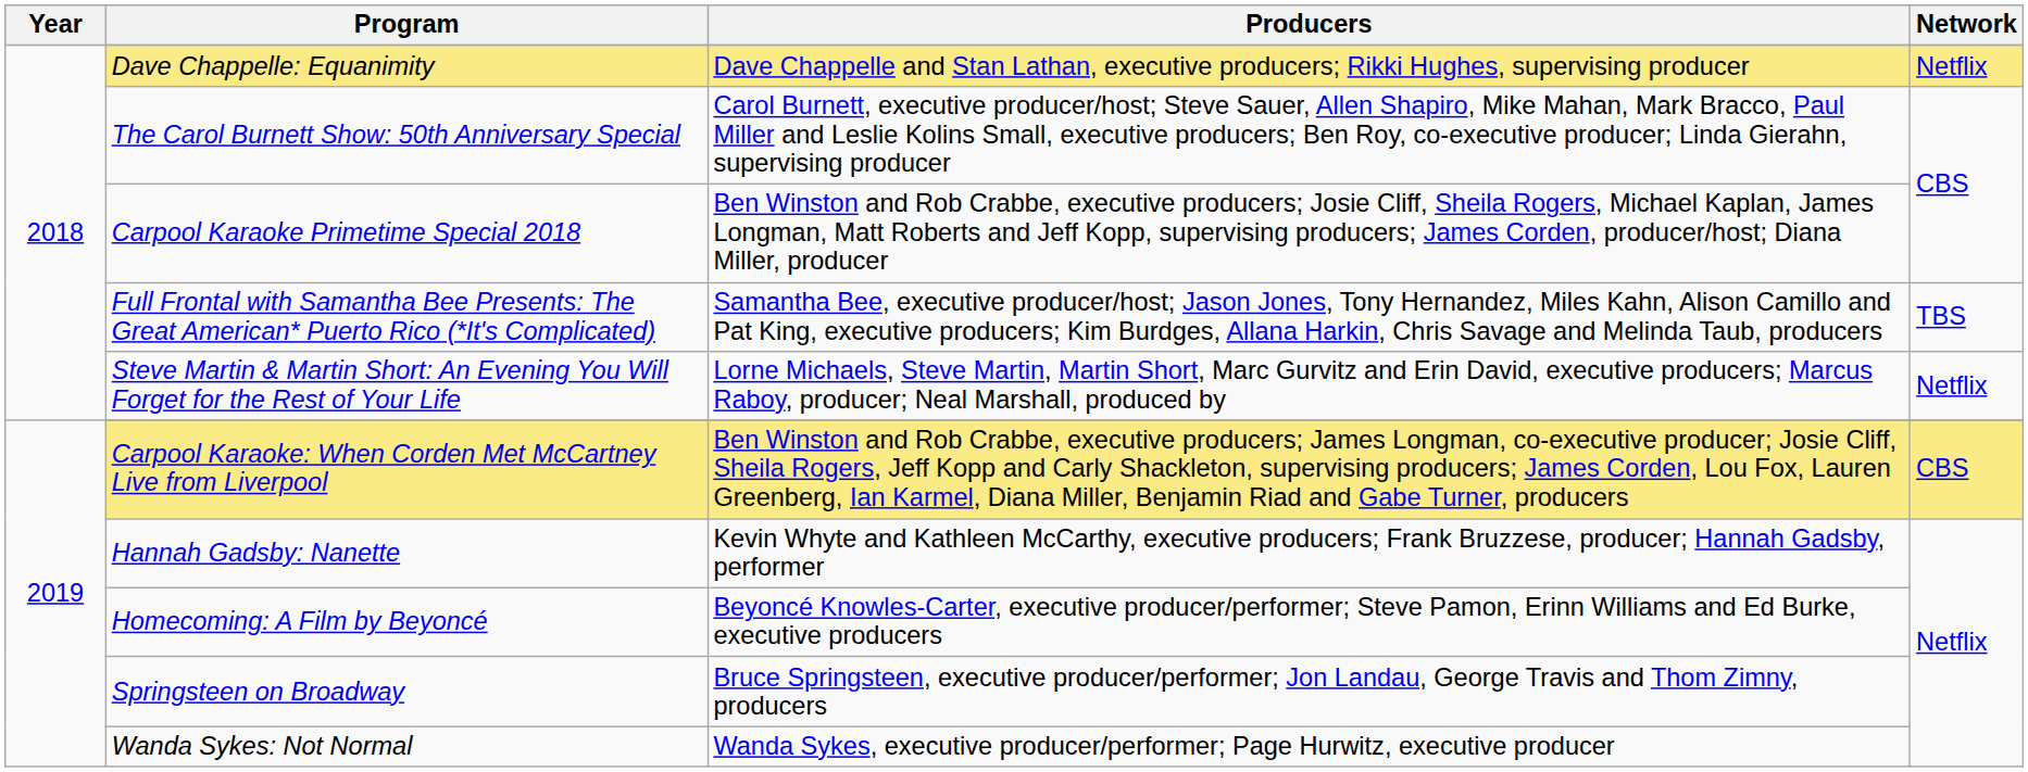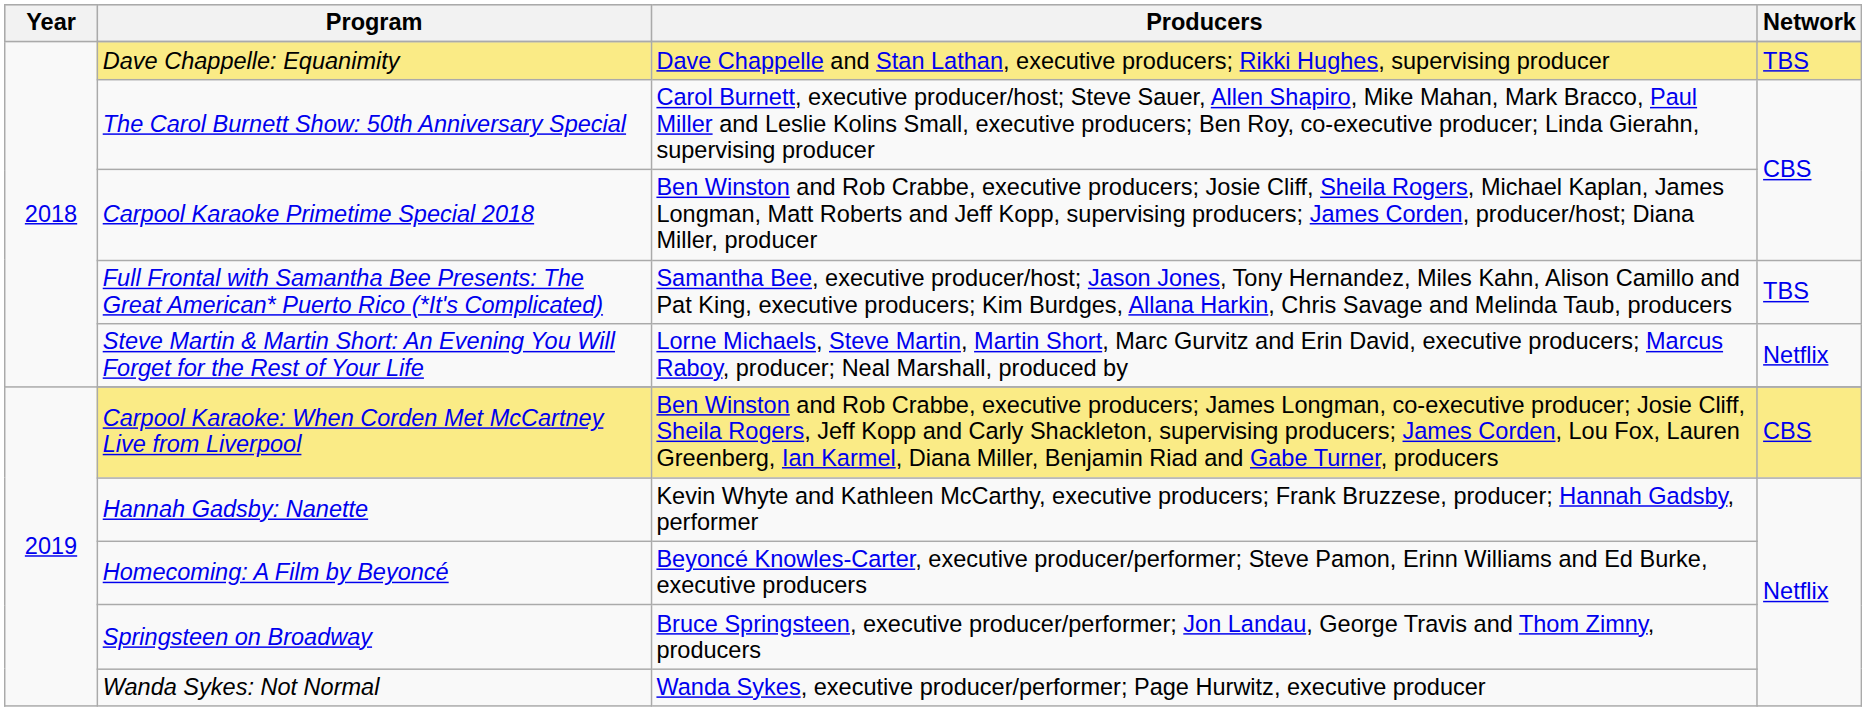Dave Chappelle: Equanimity | Network: Netflix -> TBS
